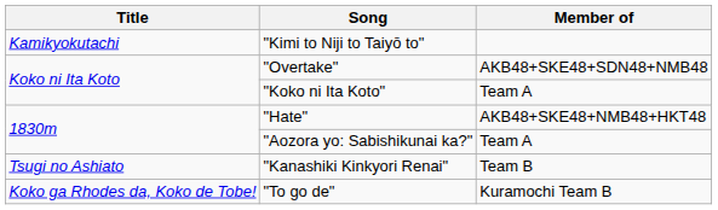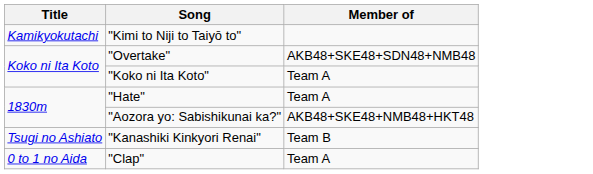"Hate" | Member of: AKB48+SKE48+NMB48+HKT48 -> Team A
"Aozora yo: Sabishikunai ka?" | Member of: Team A -> AKB48+SKE48+NMB48+HKT48
- row: Koko ga Rhodes da, Koko de Tobe! | "To go de" | Kuramochi Team B
+ row: 0 to 1 no Aida | "Clap" | Team A
